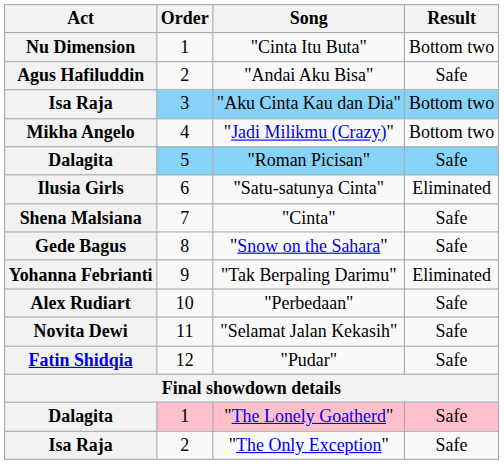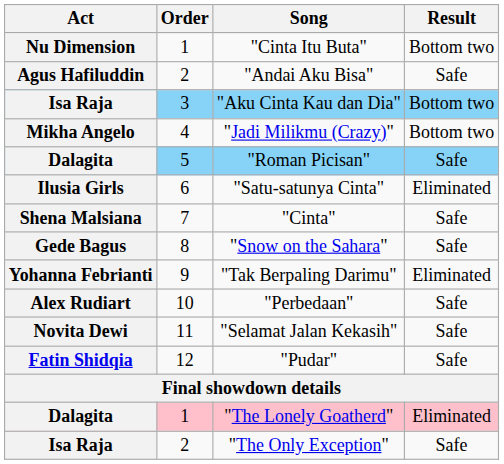"The Lonely Goatherd" | Result: Safe -> Eliminated
